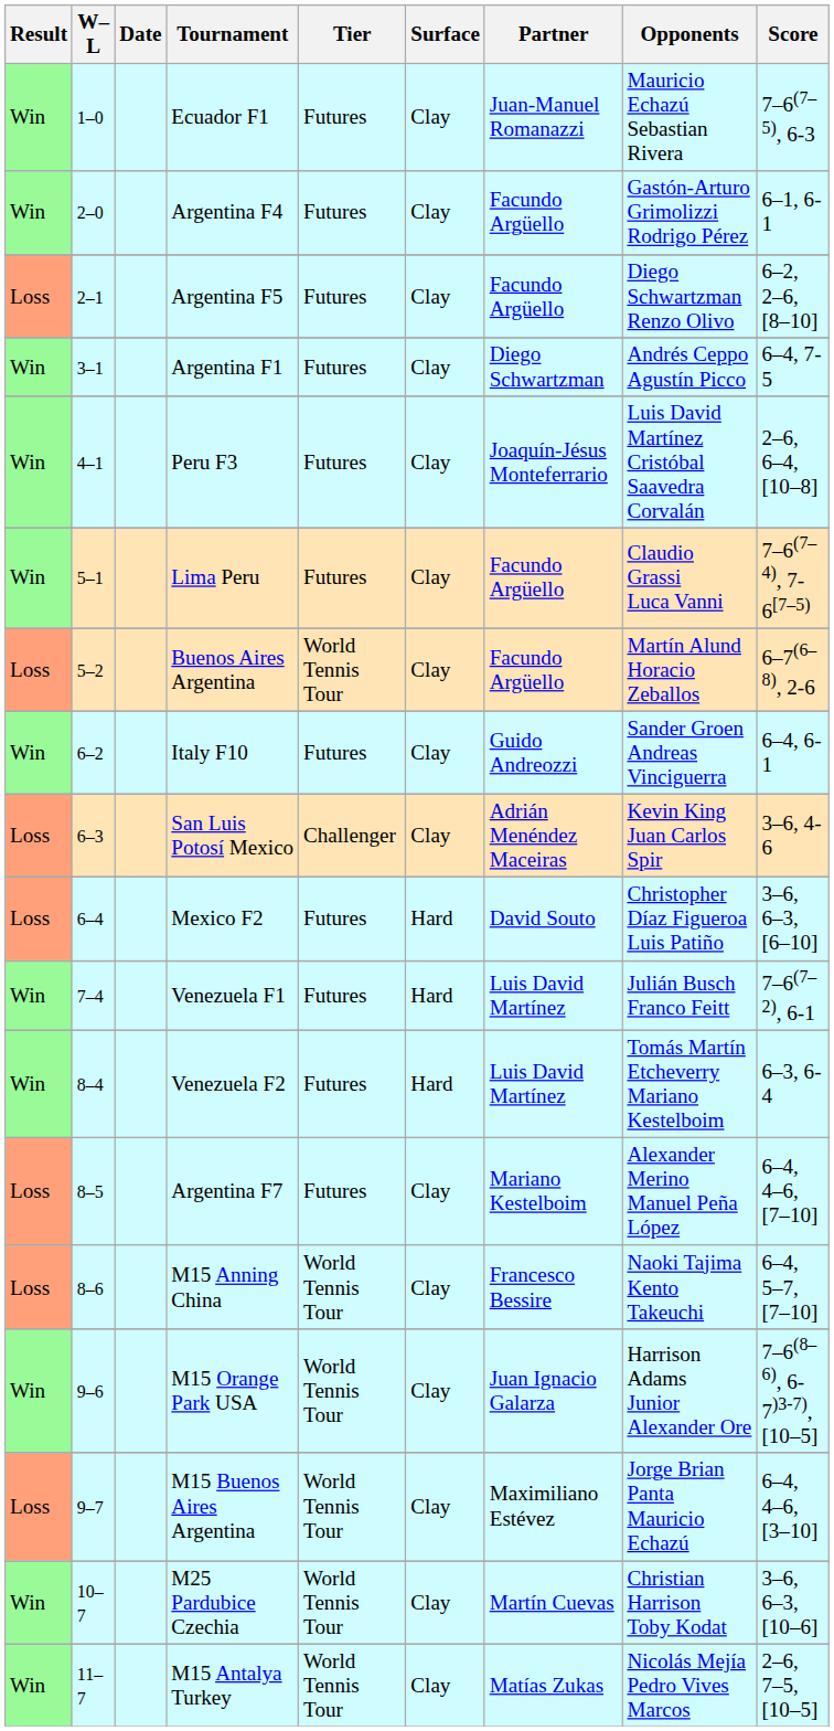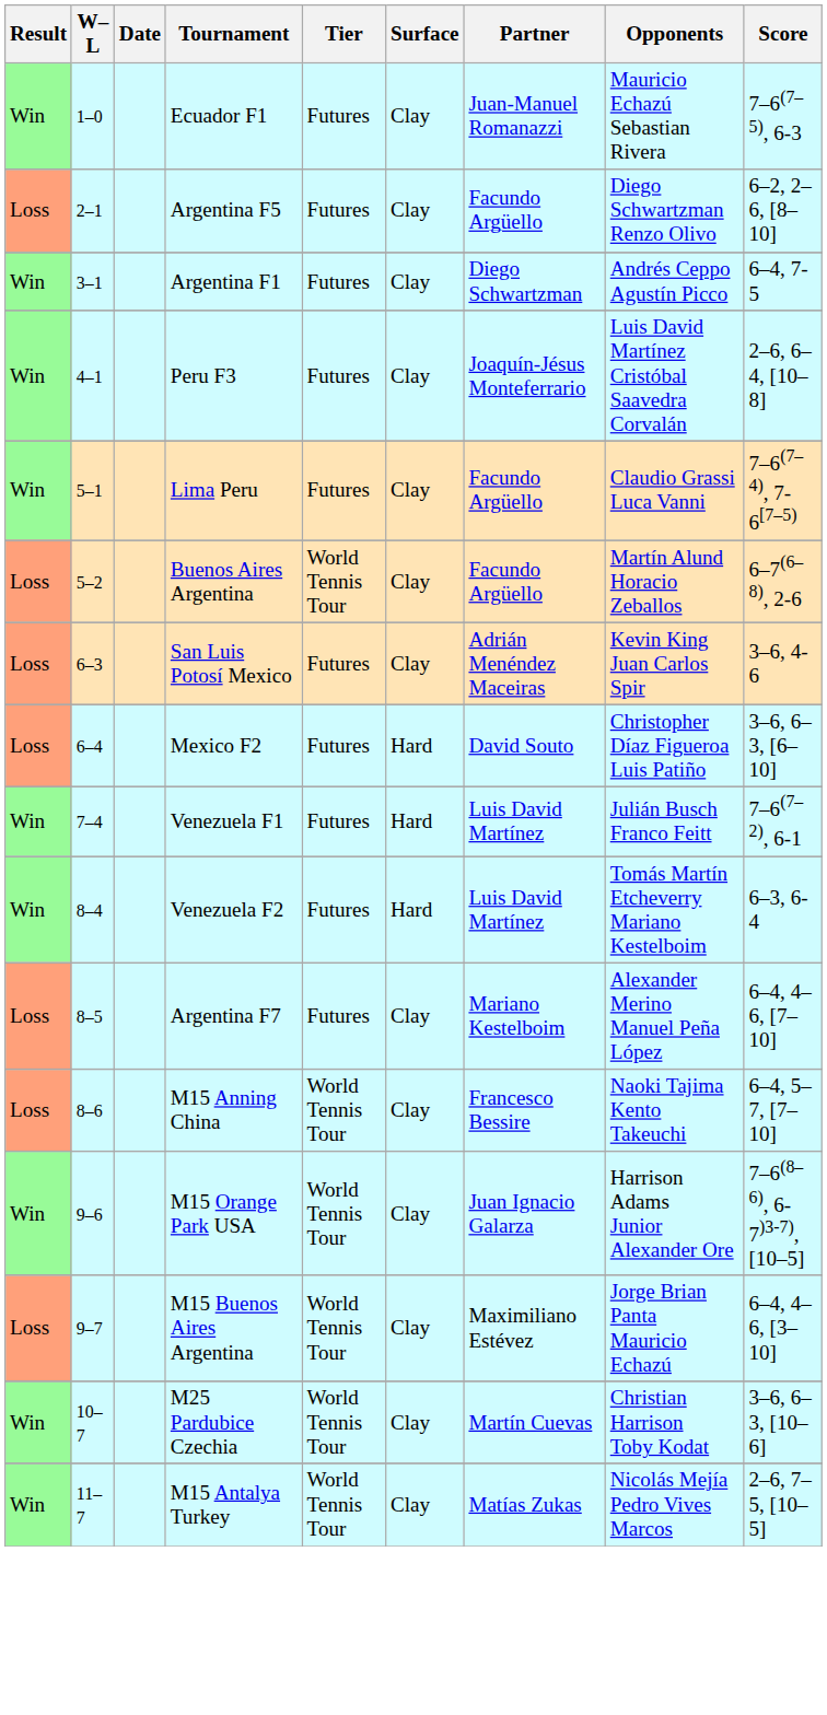- row: Win | 2–0 | Argentina F4 | Futures | Clay | Facundo Argüello | Gastón-Arturo Grimolizzi Rodrigo Pérez | 6–1, 6-1
- row: Win | 6–2 | Italy F10 | Futures | Clay | Guido Andreozzi | Sander Groen Andreas Vinciguerra | 6–4, 6-1
San Luis Potosí Mexico | Tier: Challenger -> Futures
